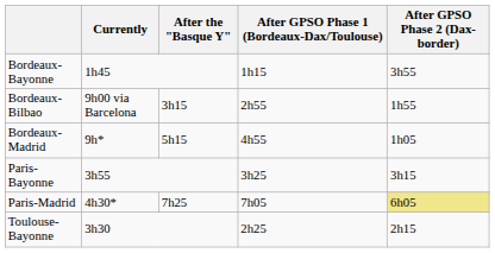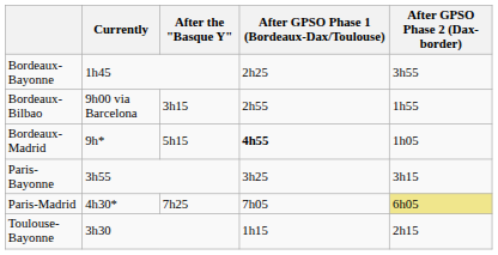Bordeaux-Bayonne | After GPSO Phase 1 (Bordeaux-Dax/Toulouse): 1h15 -> 2h25
Bordeaux-Madrid | After GPSO Phase 1 (Bordeaux-Dax/Toulouse): normal -> bold
Toulouse-Bayonne | After GPSO Phase 1 (Bordeaux-Dax/Toulouse): 2h25 -> 1h15
